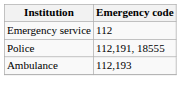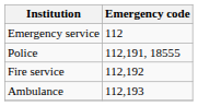+ row: Fire service | 112,192
